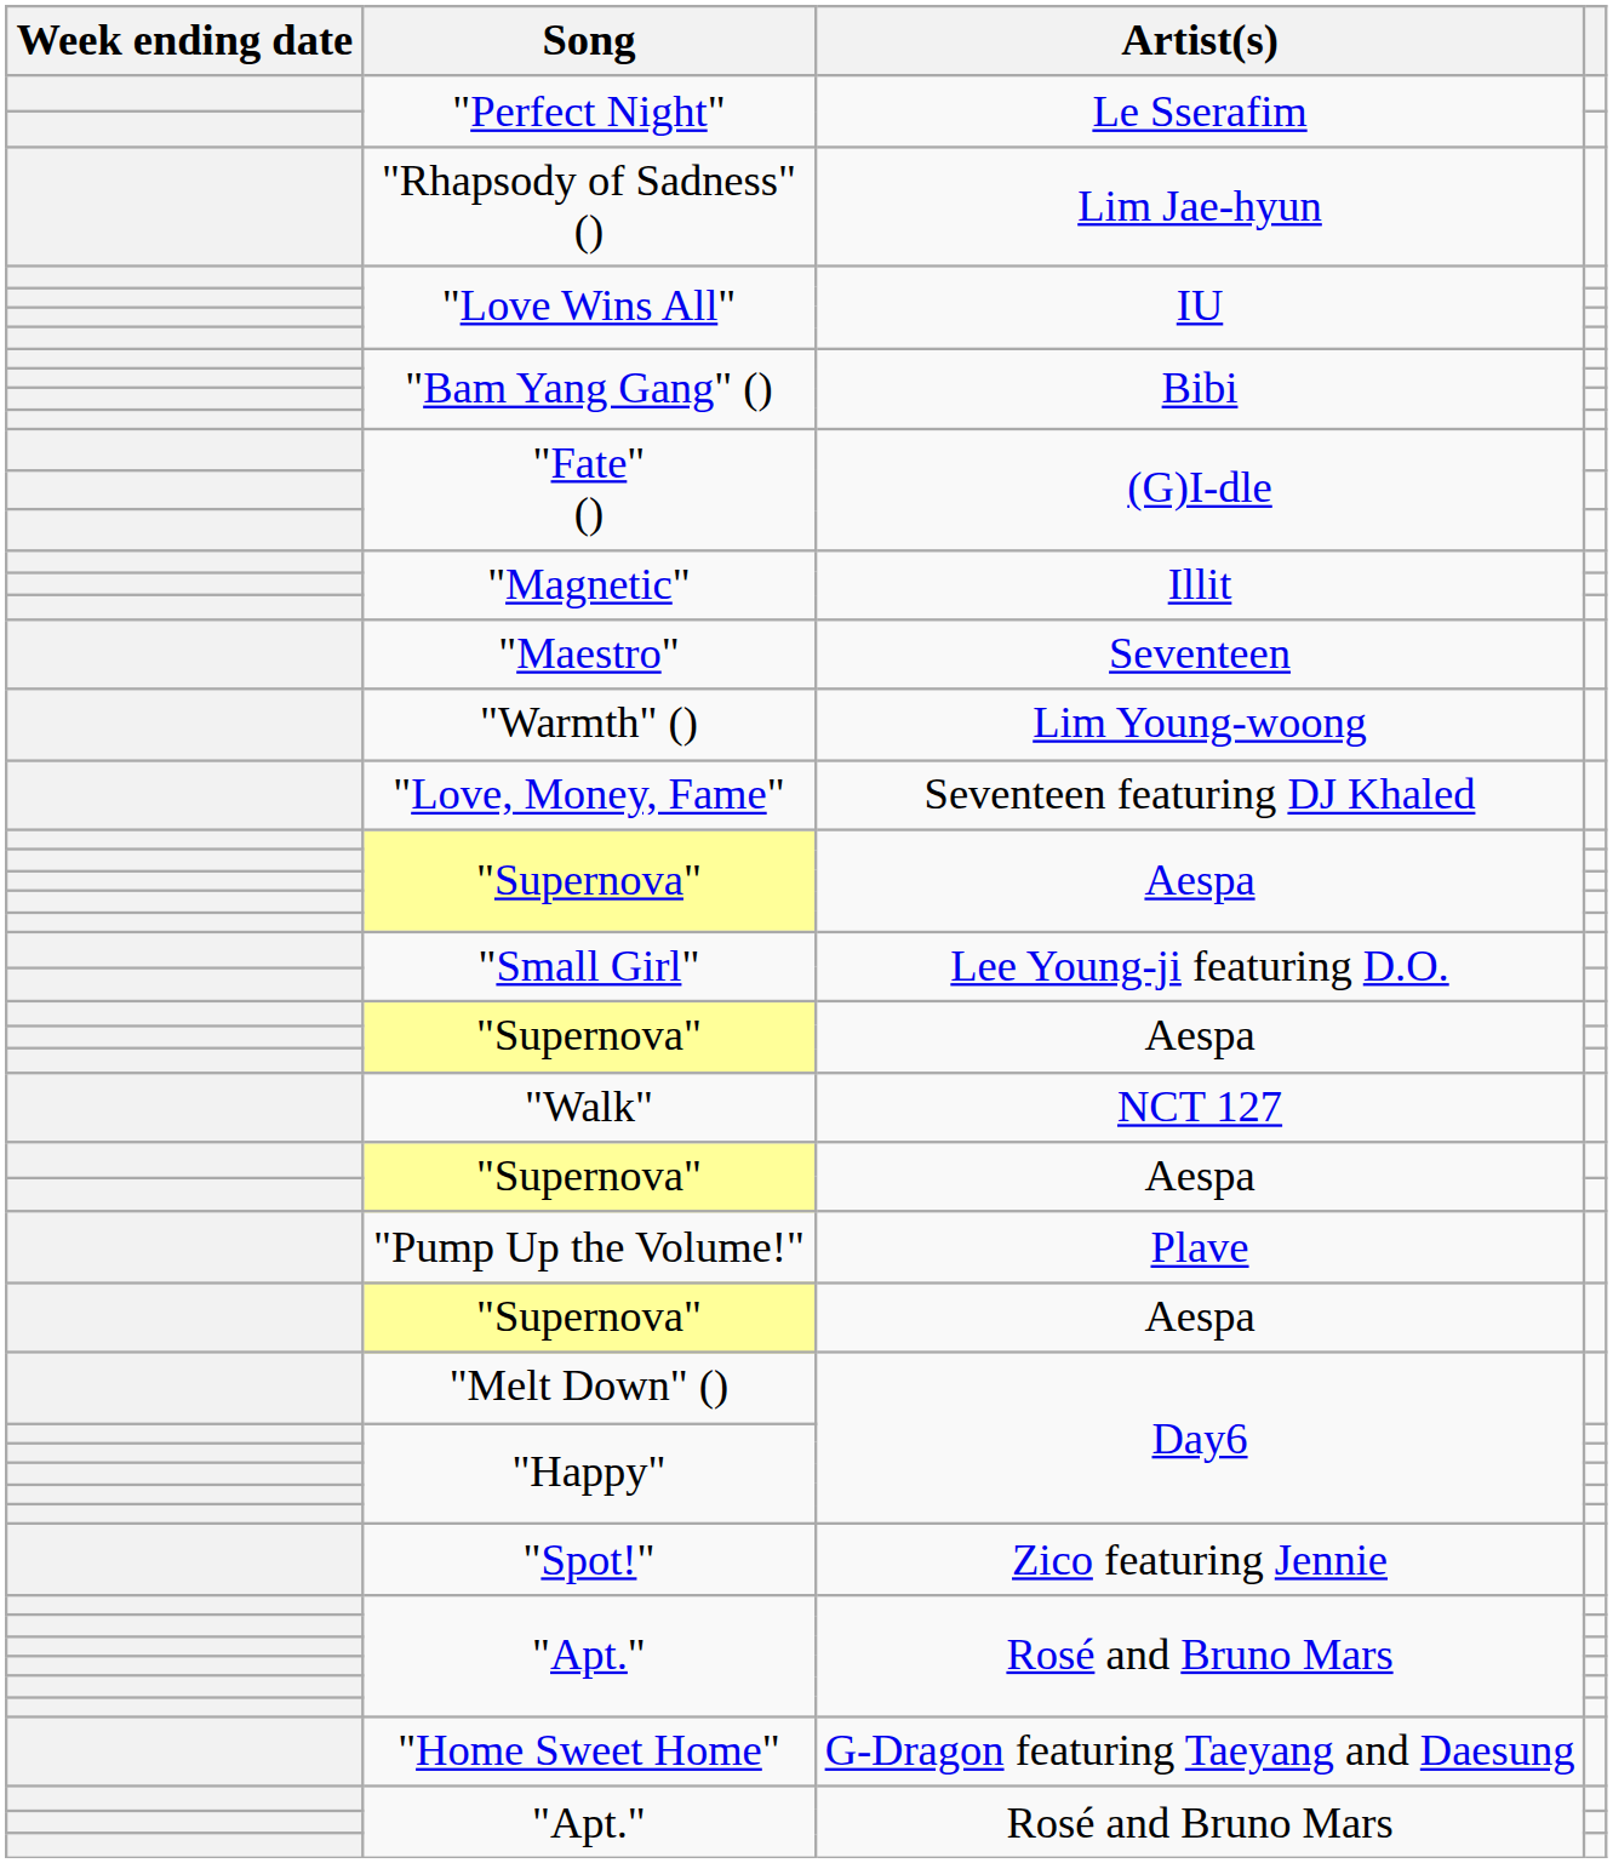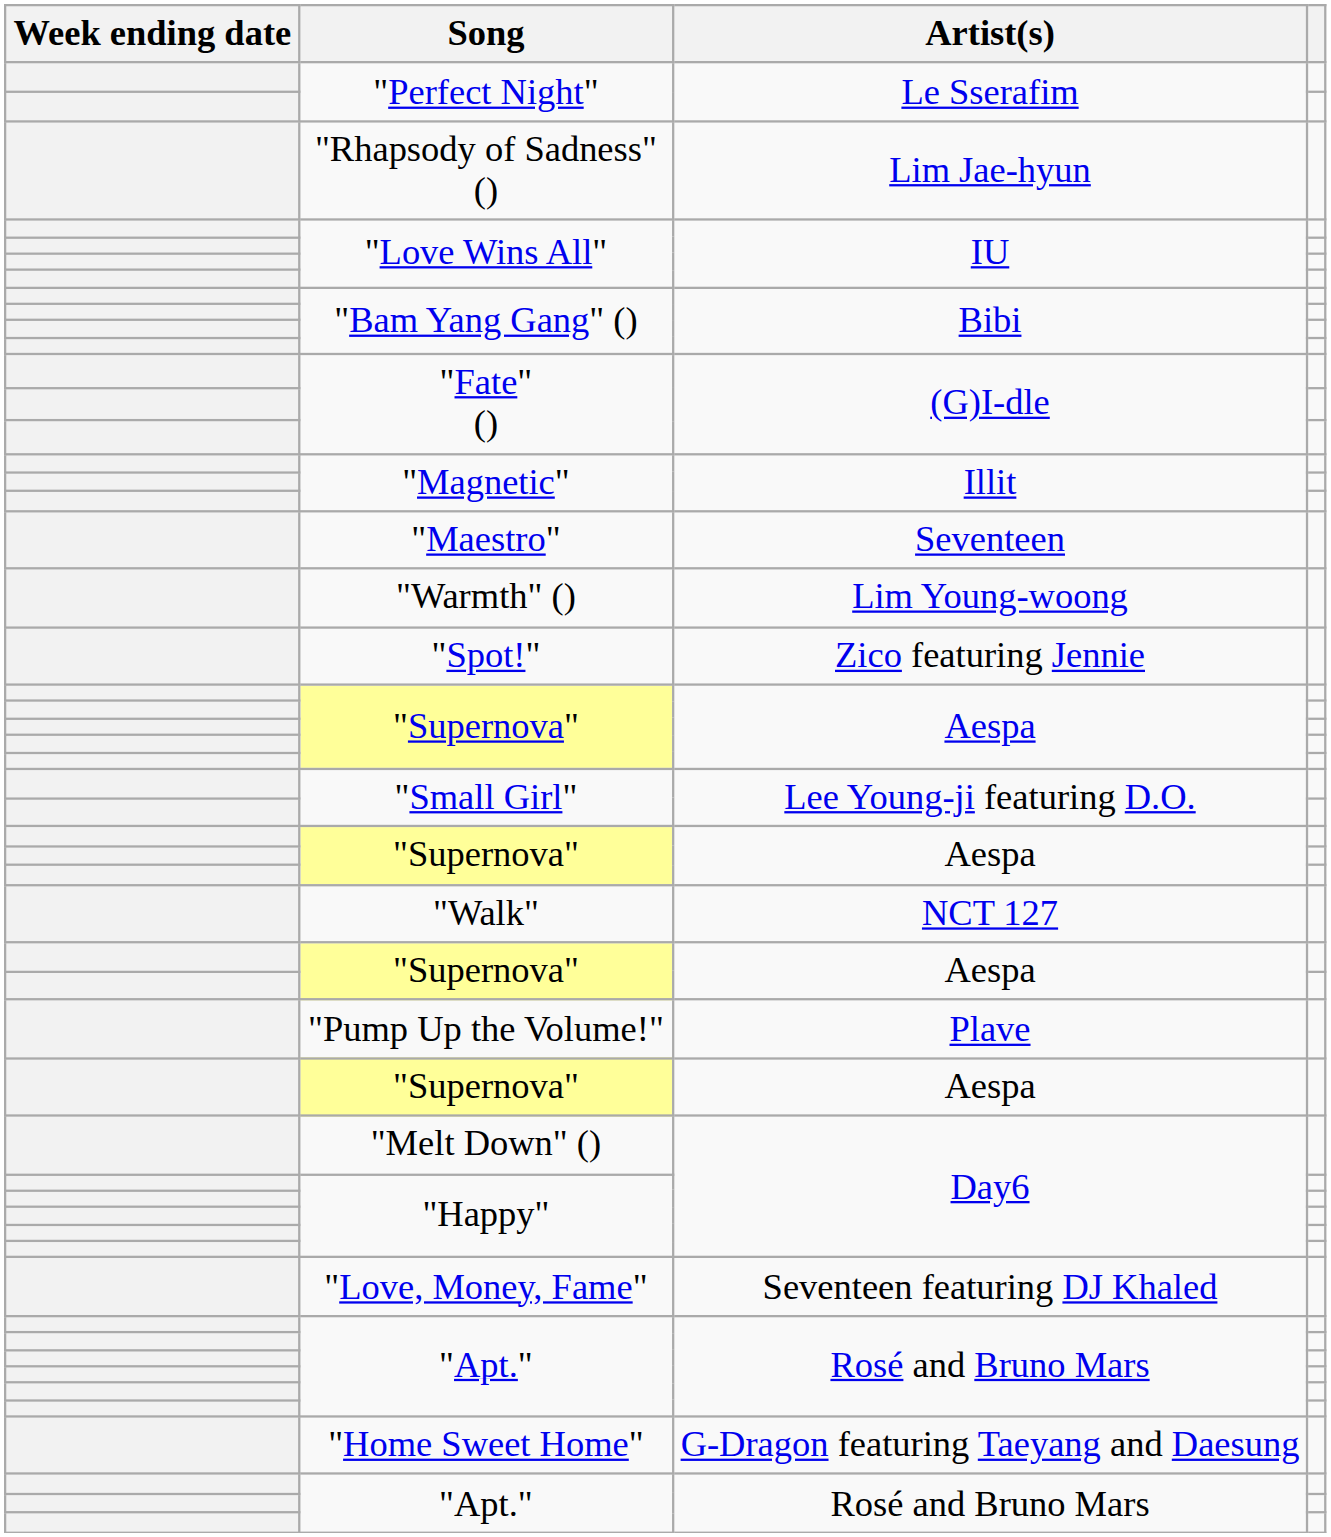rows swapped: "Spot!" <-> "Love, Money, Fame"
